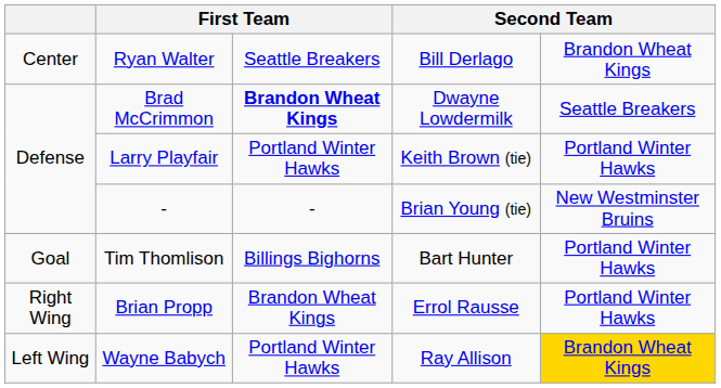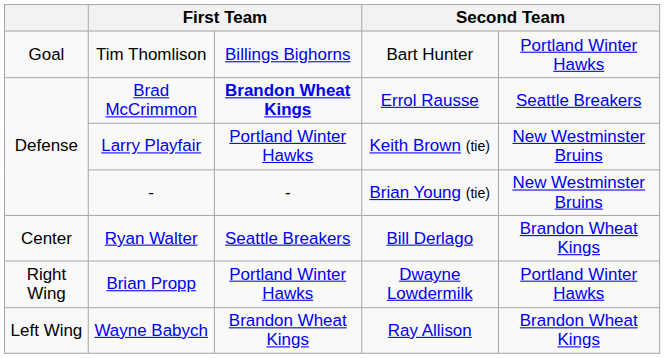rows swapped: Tim Thomlison <-> Ryan Walter
Brad McCrimmon | column 4: Dwayne Lowdermilk -> Errol Rausse
Larry Playfair | column 5: Portland Winter Hawks -> New Westminster Bruins
Brian Propp | column 3: Brandon Wheat Kings -> Portland Winter Hawks
Brian Propp | column 4: Errol Rausse -> Dwayne Lowdermilk
Wayne Babych | column 3: Portland Winter Hawks -> Brandon Wheat Kings
Wayne Babych | column 5: gold background -> no background
